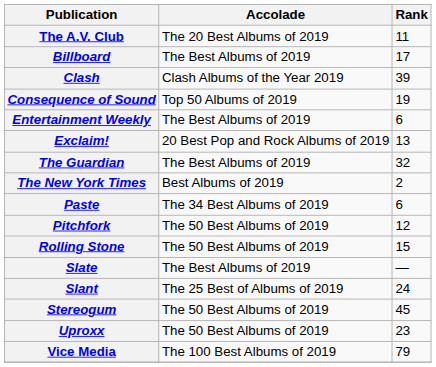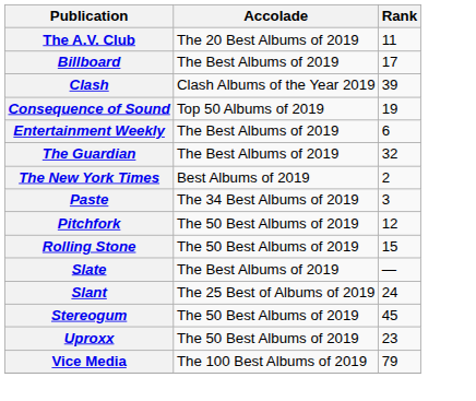- row: Exclaim! | 20 Best Pop and Rock Albums of 2019 | 13
Paste | Rank: 6 -> 3
